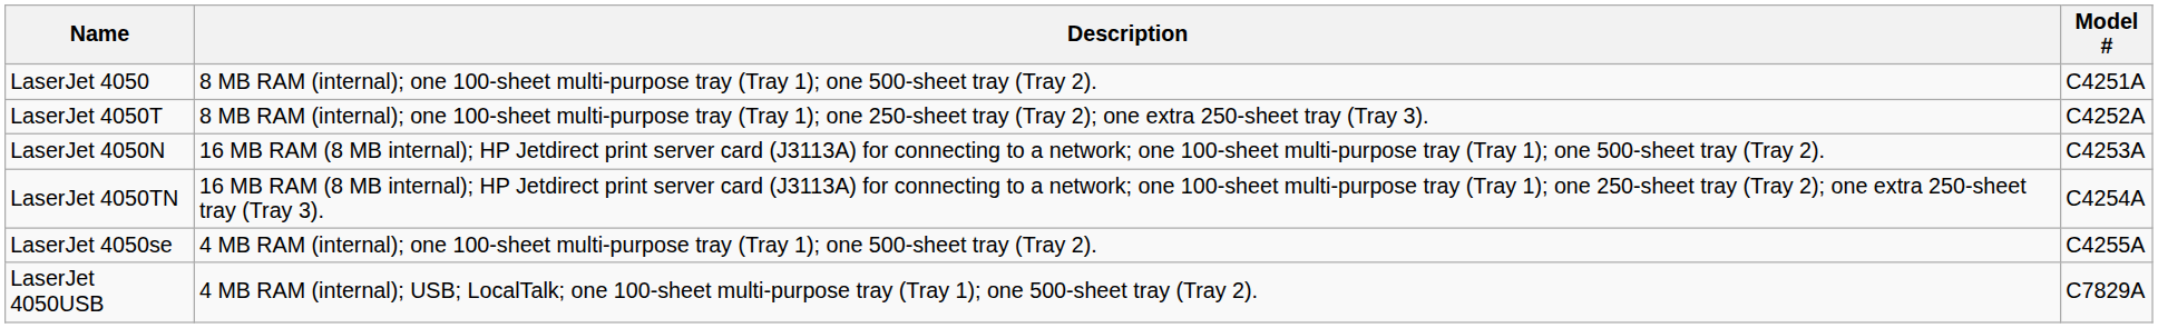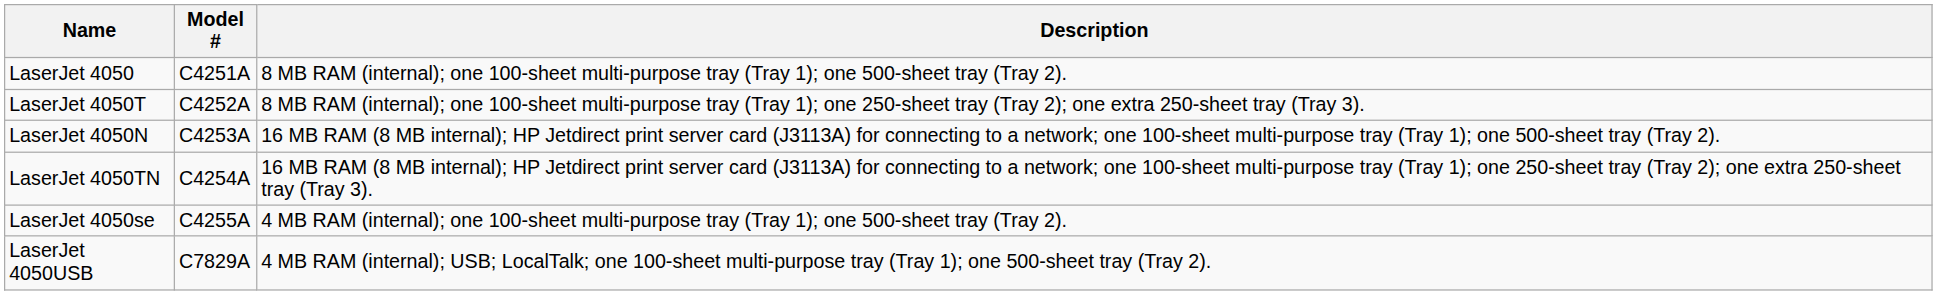columns swapped: Model # <-> Description
